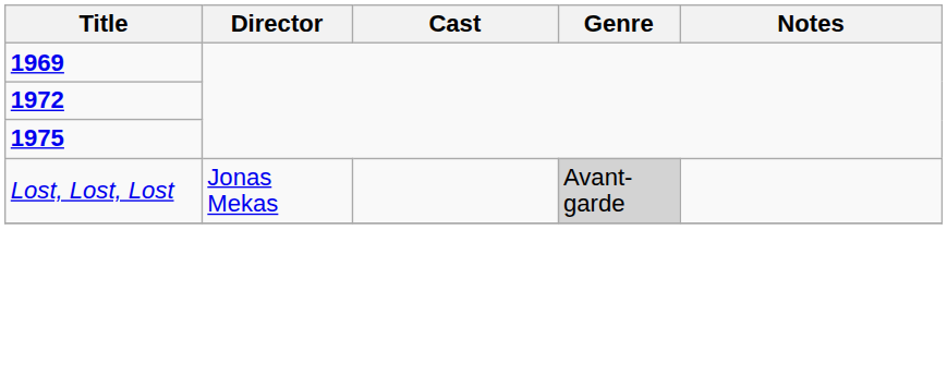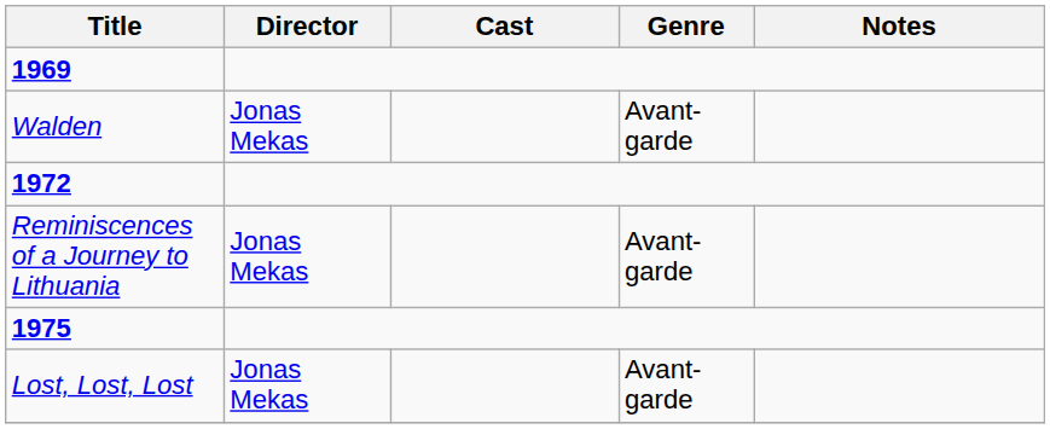+ row: Walden | Jonas Mekas | Avant-garde
+ row: Reminiscences of a Journey to Lithuania | Jonas Mekas | Avant-garde
Lost, Lost, Lost | Genre: lightgrey background -> no background
